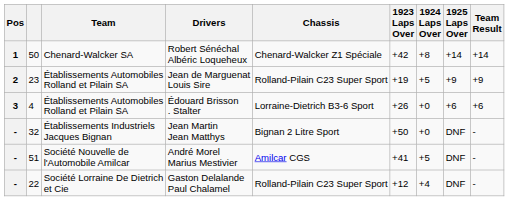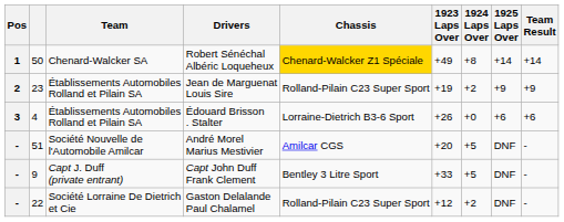Robert Sénéchal Albéric Loqueheux | Chassis: no background -> gold background
Robert Sénéchal Albéric Loqueheux | 1923 Laps Over: +42 -> +49
Jean de Marguenat Louis Sire | 1924 Laps Over: +5 -> +2
- row: - | 32 | Établissements Industriels Jacques Bignan | Jean Martin Jean Matthys | Bignan 2 Litre Sport | +50 | +0 | DNF | -
André Morel Marius Mestivier | 1923 Laps Over: +41 -> +20
+ row: - | 9 | Capt J. Duff (private entrant) | Capt John Duff Frank Clement | Bentley 3 Litre Sport | +33 | +5 | DNF | -
Gaston Delalande Paul Chalamel | 1924 Laps Over: +4 -> +2
